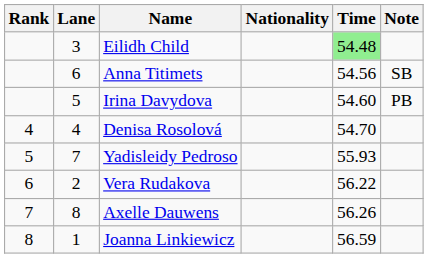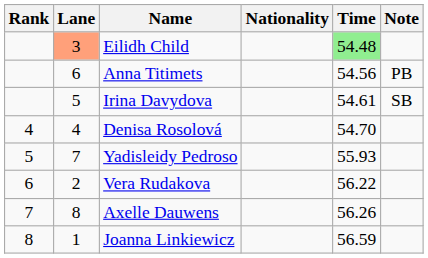Eilidh Child | Lane: no background -> lightsalmon background
Anna Titimets | Note: SB -> PB
Irina Davydova | Time: 54.60 -> 54.61
Irina Davydova | Note: PB -> SB
